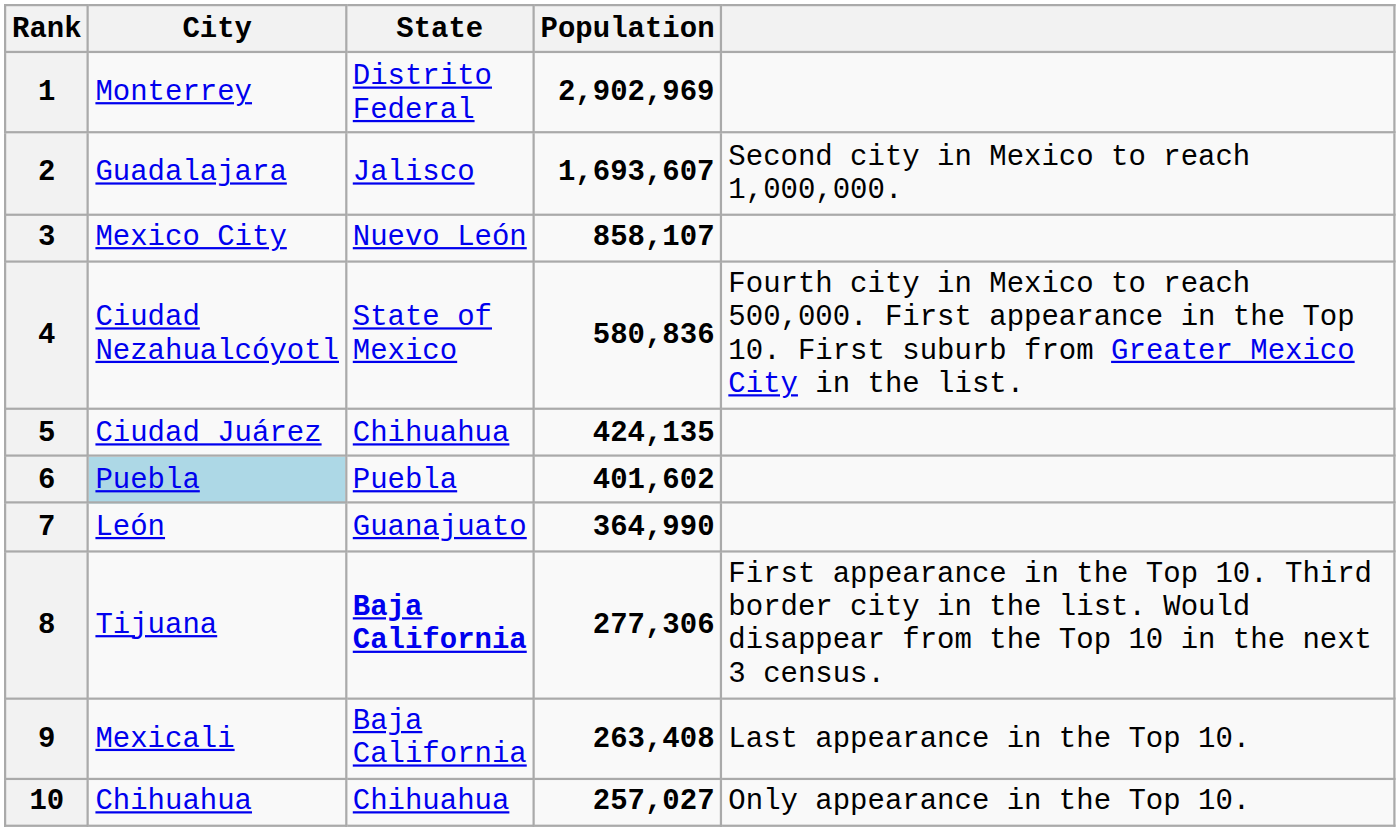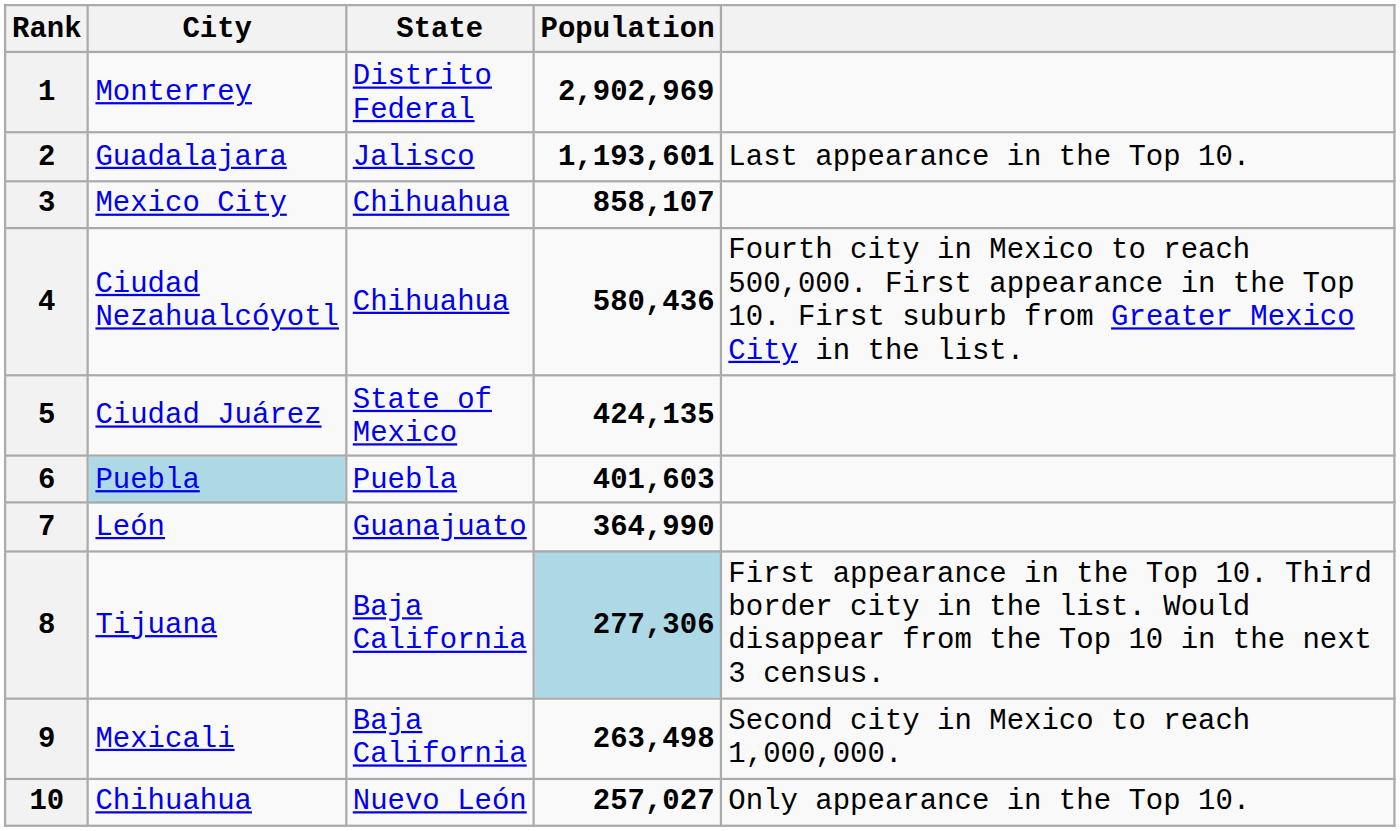2 | Population: 1,693,607 -> 1,193,601
2 | column 5: Second city in Mexico to reach 1,000,000. -> Last appearance in the Top 10.
3 | State: Nuevo León -> Chihuahua
4 | State: State of Mexico -> Chihuahua
4 | Population: 580,836 -> 580,436
5 | State: Chihuahua -> State of Mexico
6 | Population: 401,602 -> 401,603
8 | State: bold -> normal
8 | Population: no background -> lightblue background
9 | Population: 263,408 -> 263,498
9 | column 5: Last appearance in the Top 10. -> Second city in Mexico to reach 1,000,000.
10 | State: Chihuahua -> Nuevo León
